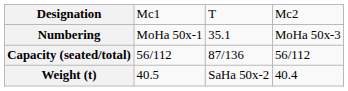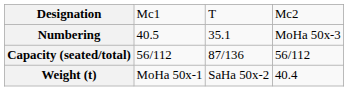Numbering | column 2: MoHa 50x-1 -> 40.5
Weight (t) | column 2: 40.5 -> MoHa 50x-1
